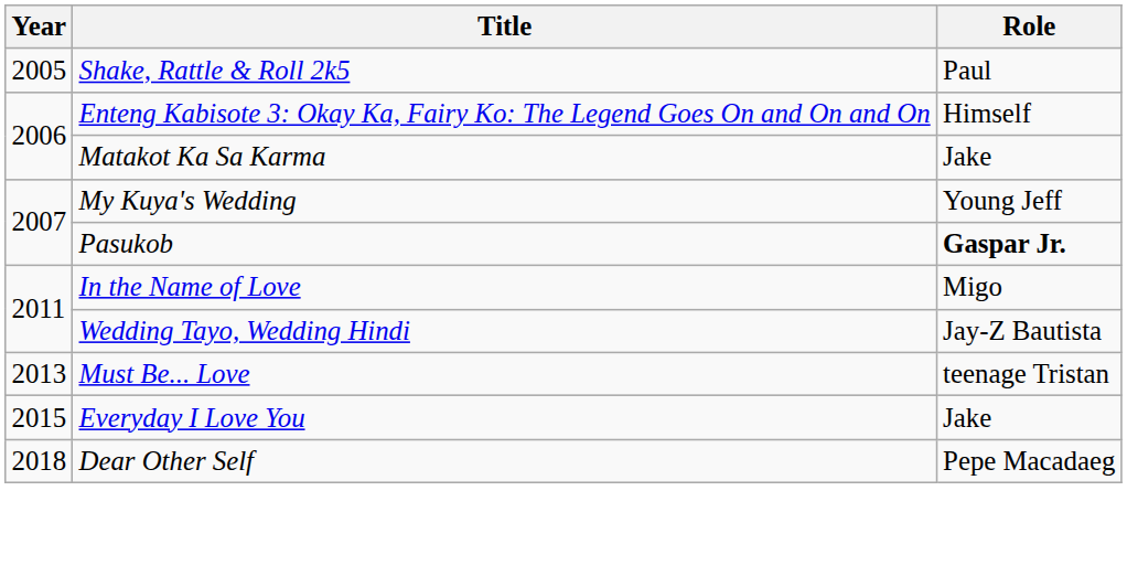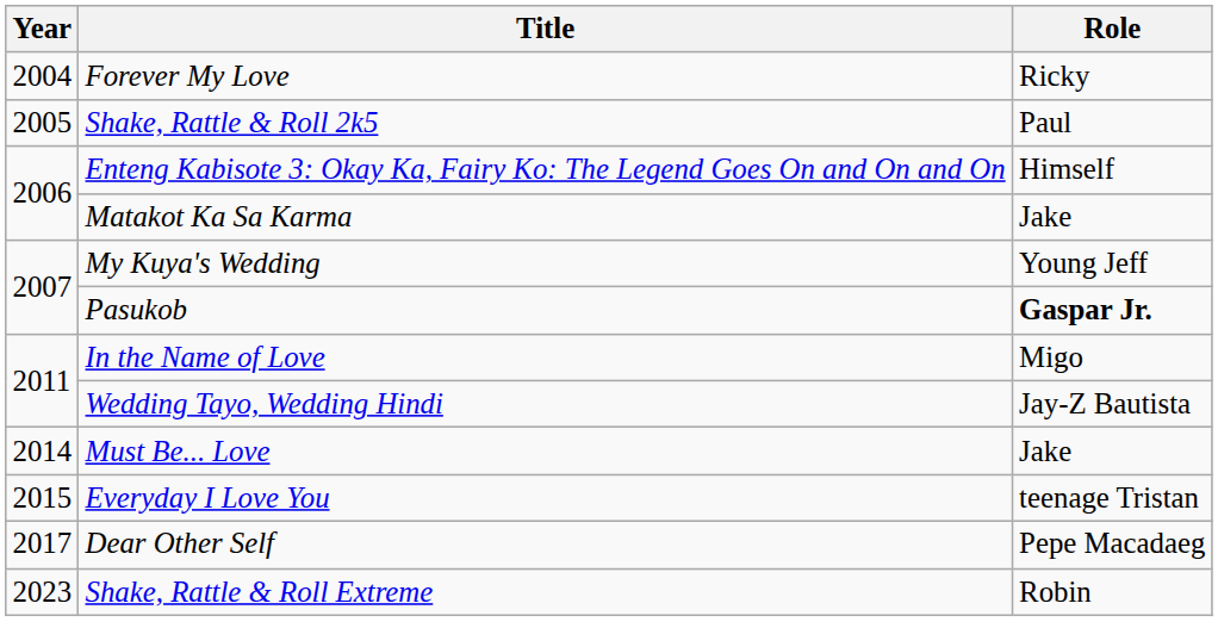+ row: 2004 | Forever My Love | Ricky
Must Be... Love | Year: 2013 -> 2014
Must Be... Love | Role: teenage Tristan -> Jake
Everyday I Love You | Role: Jake -> teenage Tristan
Dear Other Self | Year: 2018 -> 2017
+ row: 2023 | Shake, Rattle & Roll Extreme | Robin
